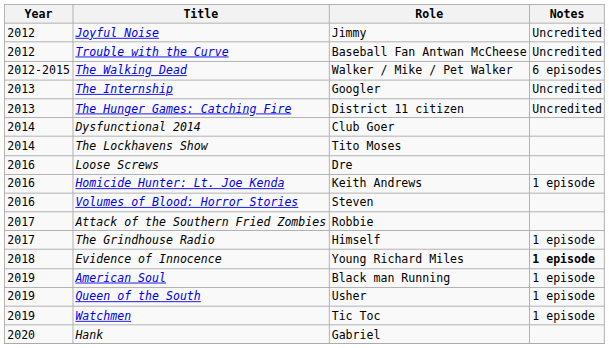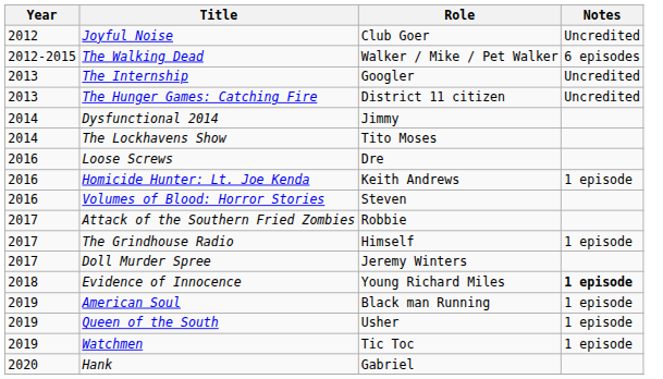Joyful Noise | Role: Jimmy -> Club Goer
- row: 2012 | Trouble with the Curve | Baseball Fan Antwan McCheese | Uncredited
Dysfunctional 2014 | Role: Club Goer -> Jimmy
+ row: 2017 | Doll Murder Spree | Jeremy Winters
